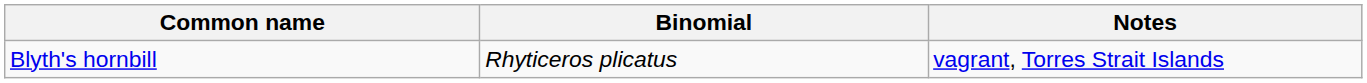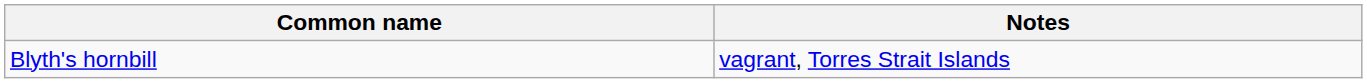- column: Binomial | Rhyticeros plicatus
